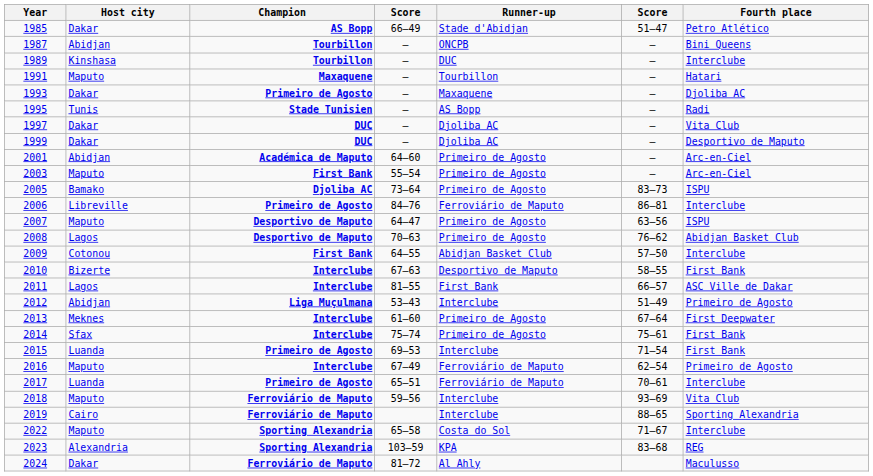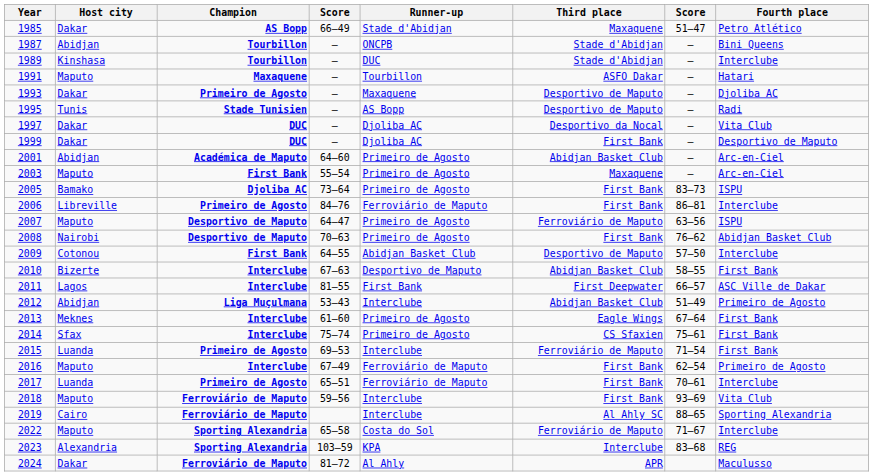+ column: Third place | Maxaquene | Stade d'Abidjan | Stade d'Abidjan | ASFO Dakar | Desportivo de Maputo | Desportivo de Maputo | Desportivo da Nocal | First Bank | Abidjan Basket Club | Maxaquene | First Bank | First Bank | Ferroviário de Maputo | First Bank | Desportivo de Maputo | Abidjan Basket Club | First Deepwater | Abidjan Basket Club | Eagle Wings | CS Sfaxien | Ferroviário de Maputo | First Bank | First Bank | First Bank | Al Ahly SC | Ferroviário de Maputo | Interclube | APR
2008 | Host city: Lagos -> Nairobi
2013 | Fourth place: First Deepwater -> First Bank
